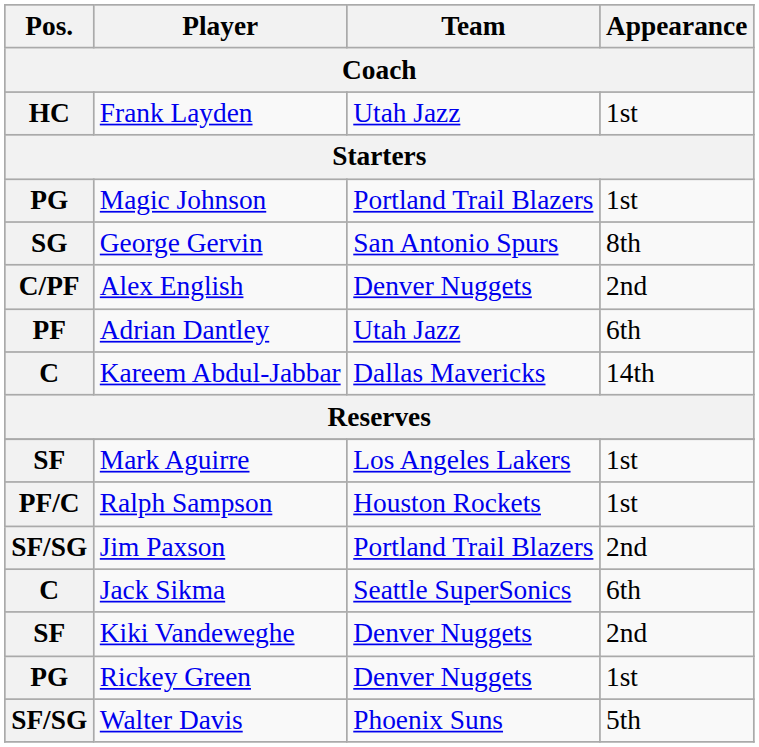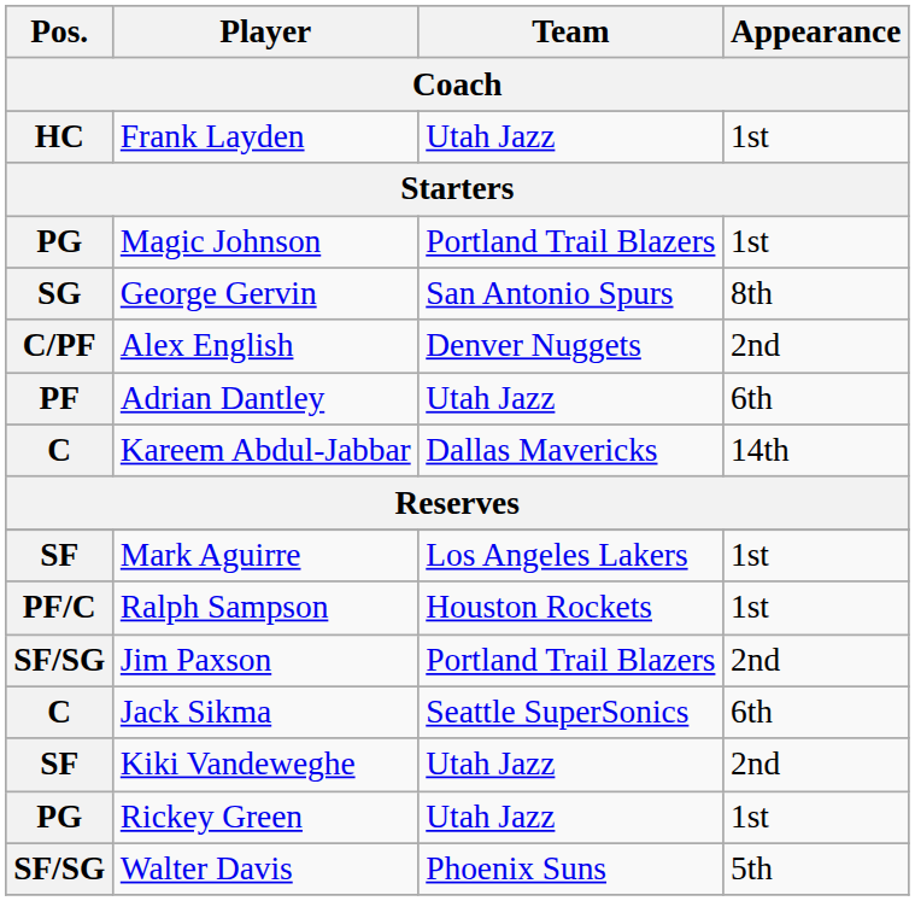Kiki Vandeweghe | Team: Denver Nuggets -> Utah Jazz
Rickey Green | Team: Denver Nuggets -> Utah Jazz
